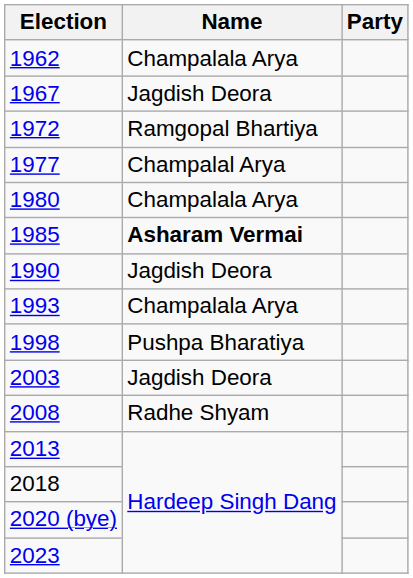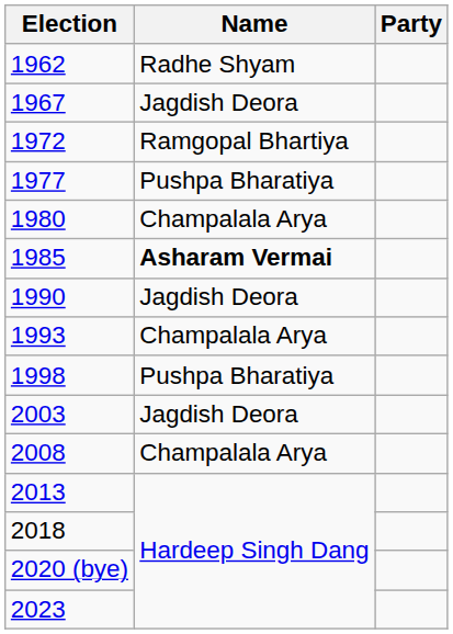1962 | Name: Champalala Arya -> Radhe Shyam
1977 | Name: Champalal Arya -> Pushpa Bharatiya
2008 | Name: Radhe Shyam -> Champalala Arya
